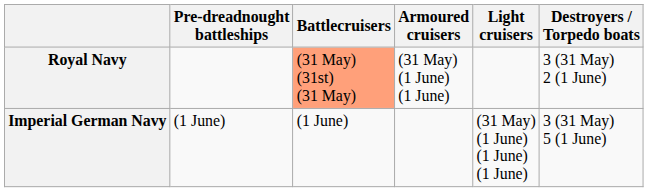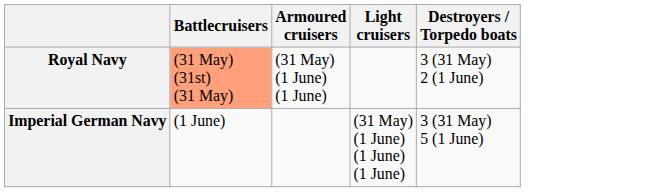- column: Pre-dreadnought battleships | (1 June)
